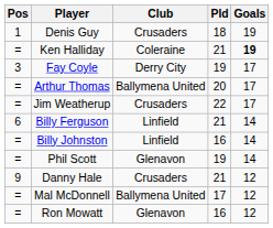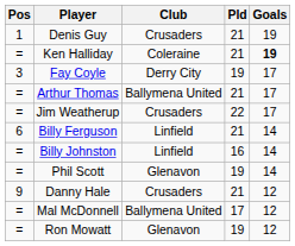Denis Guy | Pld: 18 -> 21
Arthur Thomas | Pld: 20 -> 21
Ron Mowatt | Pld: 16 -> 19
